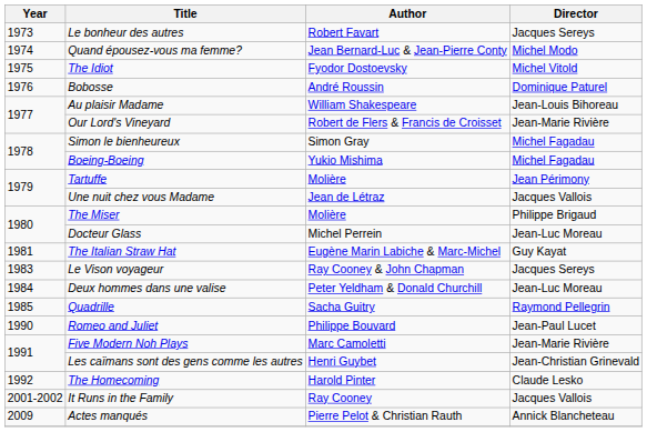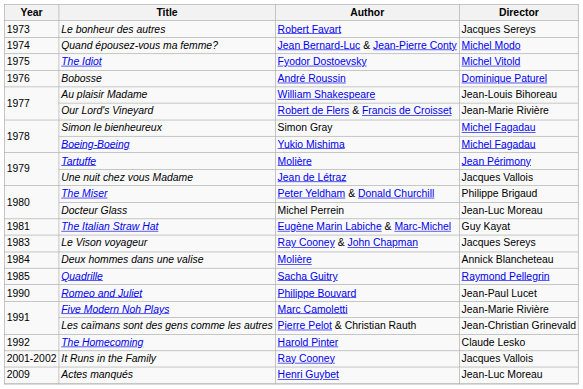The Miser | Author: Molière -> Peter Yeldham & Donald Churchill
Deux hommes dans une valise | Author: Peter Yeldham & Donald Churchill -> Molière
Deux hommes dans une valise | Director: Jean-Luc Moreau -> Annick Blancheteau
Les caïmans sont des gens comme les autres | Author: Henri Guybet -> Pierre Pelot & Christian Rauth
Actes manqués | Author: Pierre Pelot & Christian Rauth -> Henri Guybet
Actes manqués | Director: Annick Blancheteau -> Jean-Luc Moreau
